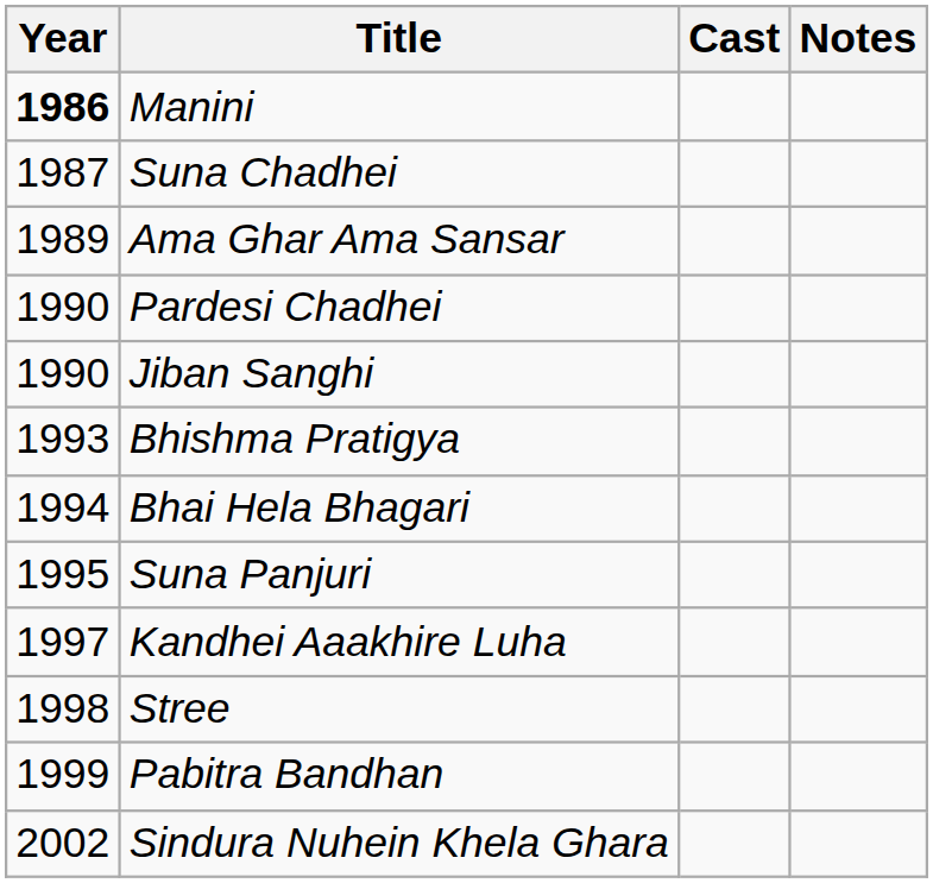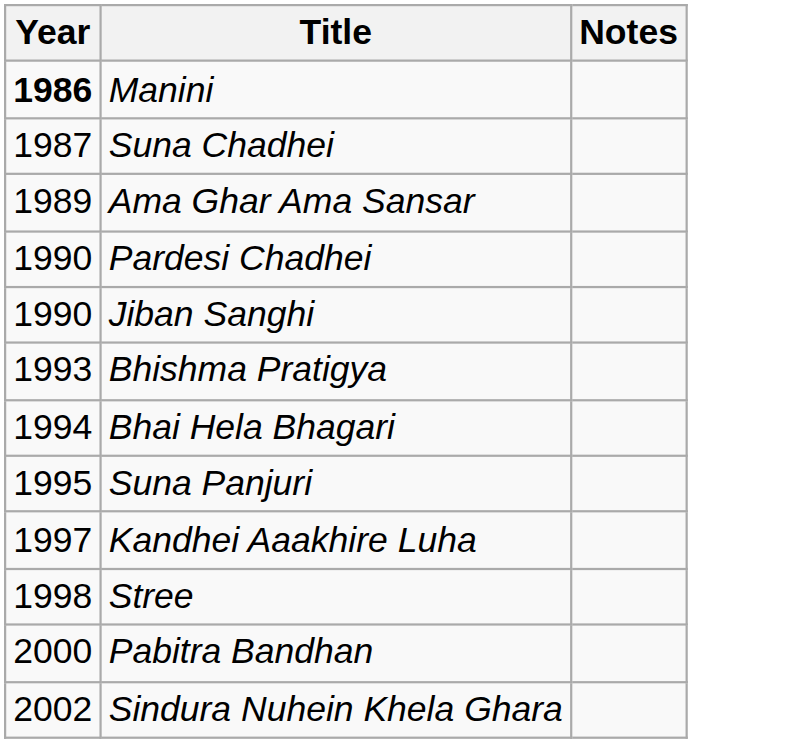- column: Cast
Pabitra Bandhan | Year: 1999 -> 2000
